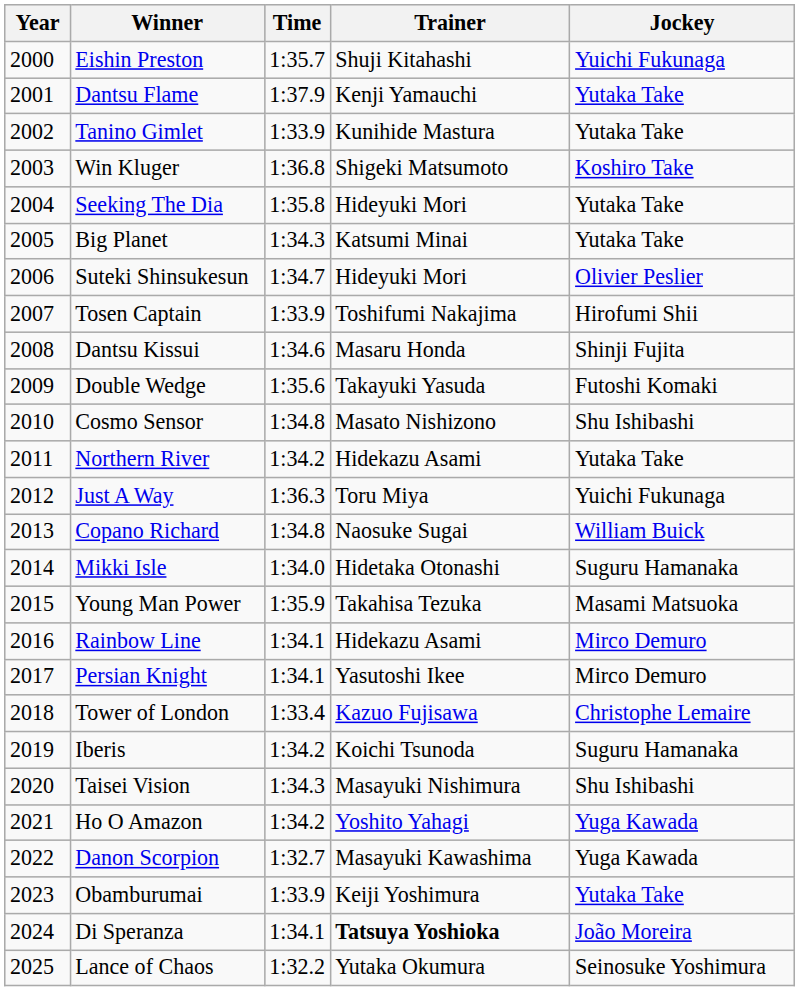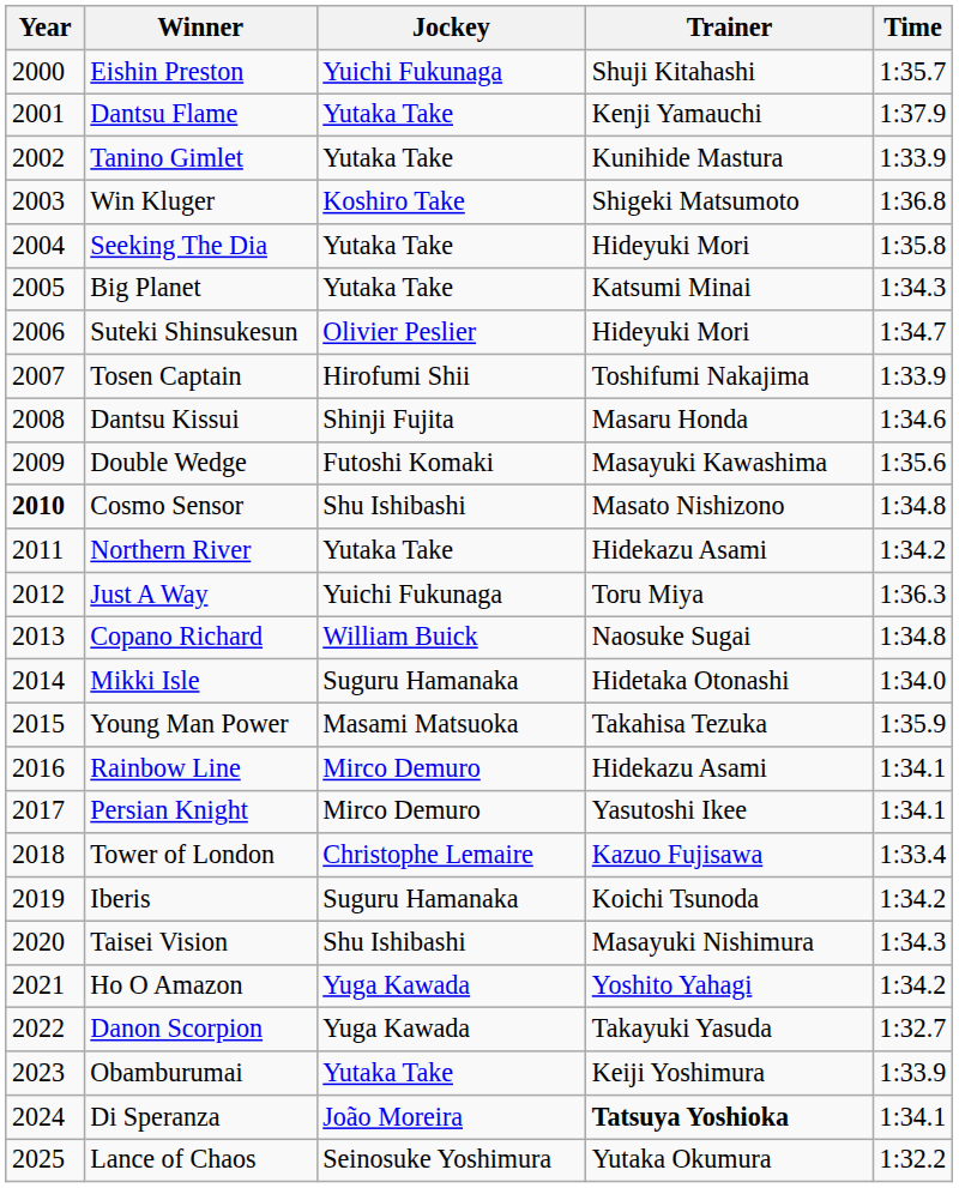columns swapped: Jockey <-> Time
Double Wedge | Trainer: Takayuki Yasuda -> Masayuki Kawashima
Cosmo Sensor | Year: normal -> bold
Danon Scorpion | Trainer: Masayuki Kawashima -> Takayuki Yasuda
